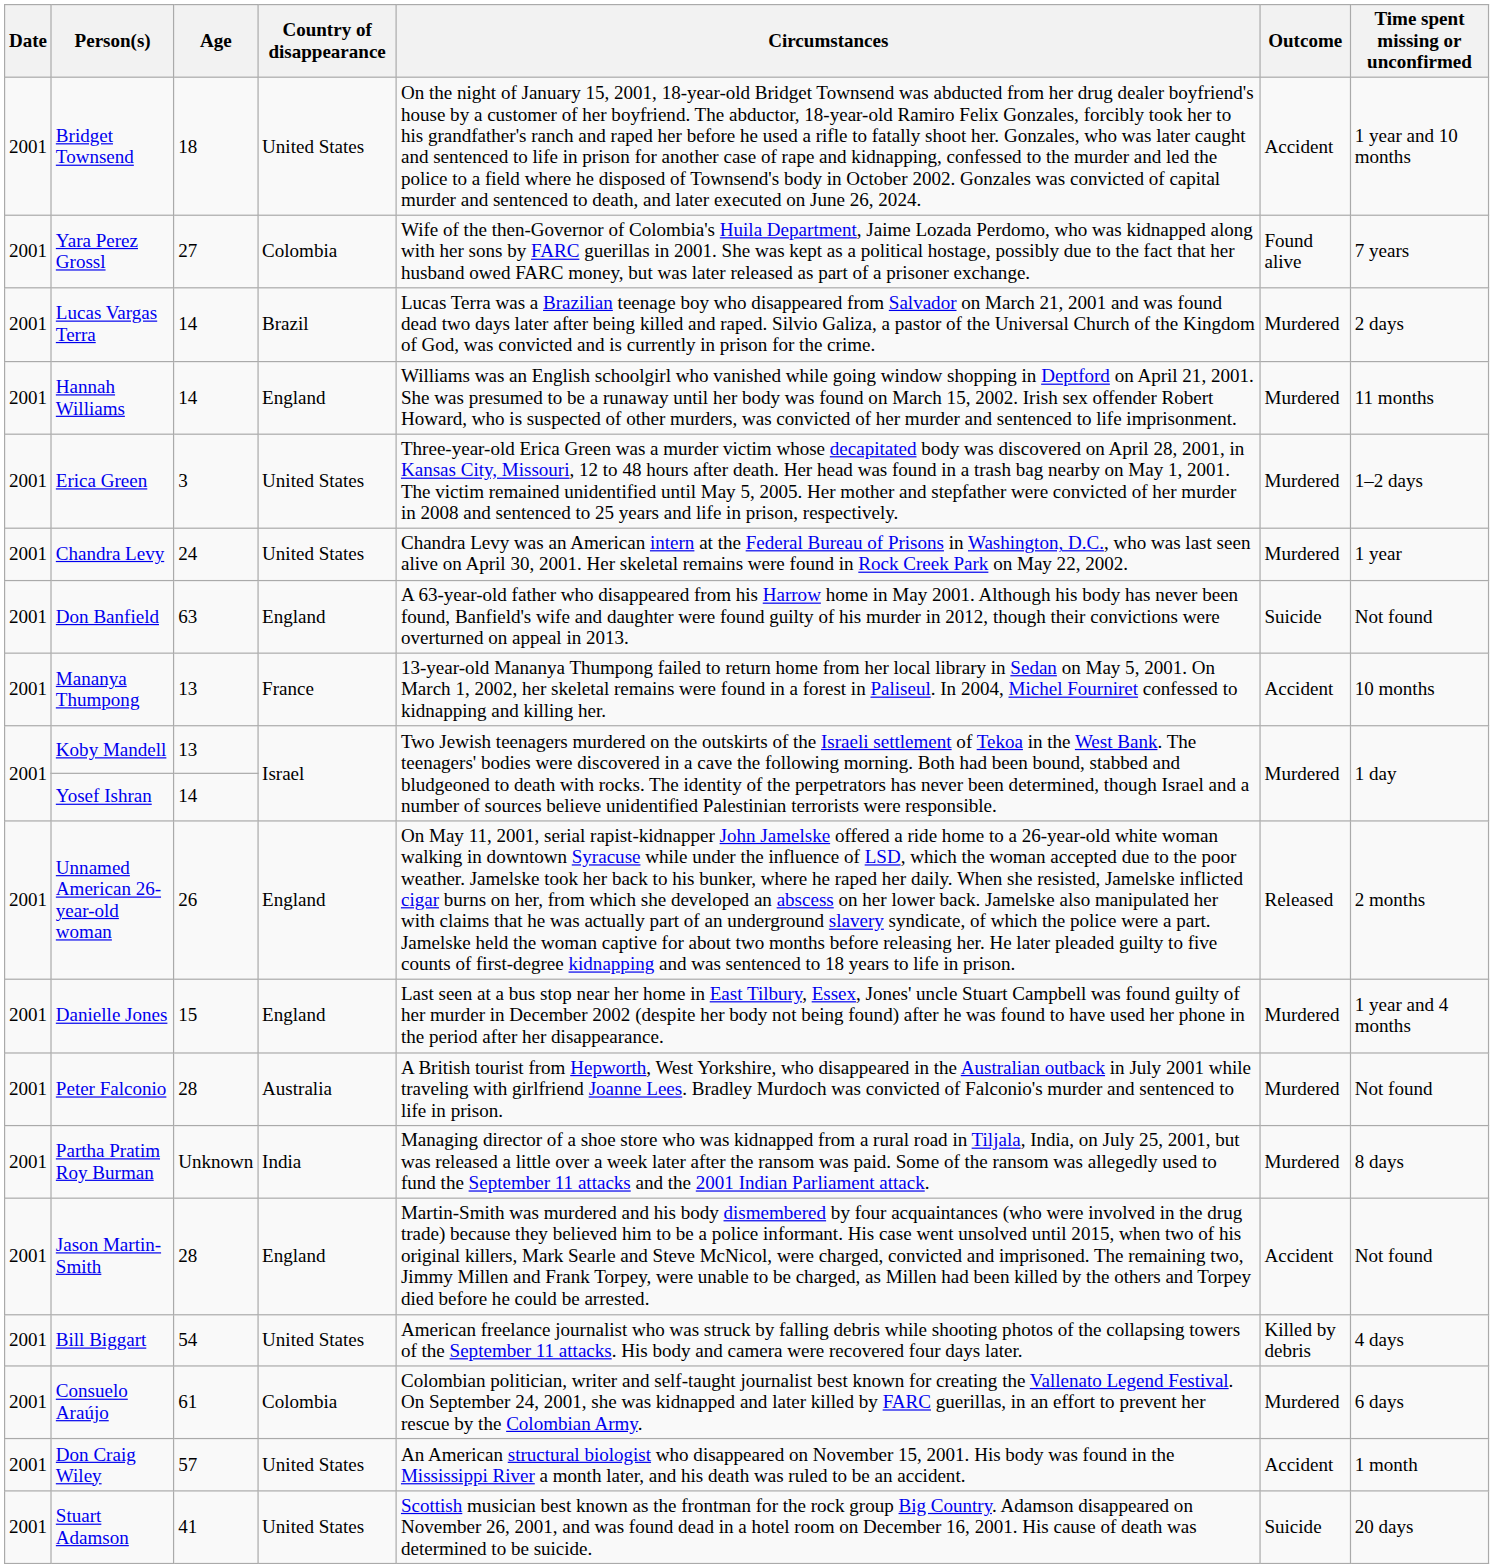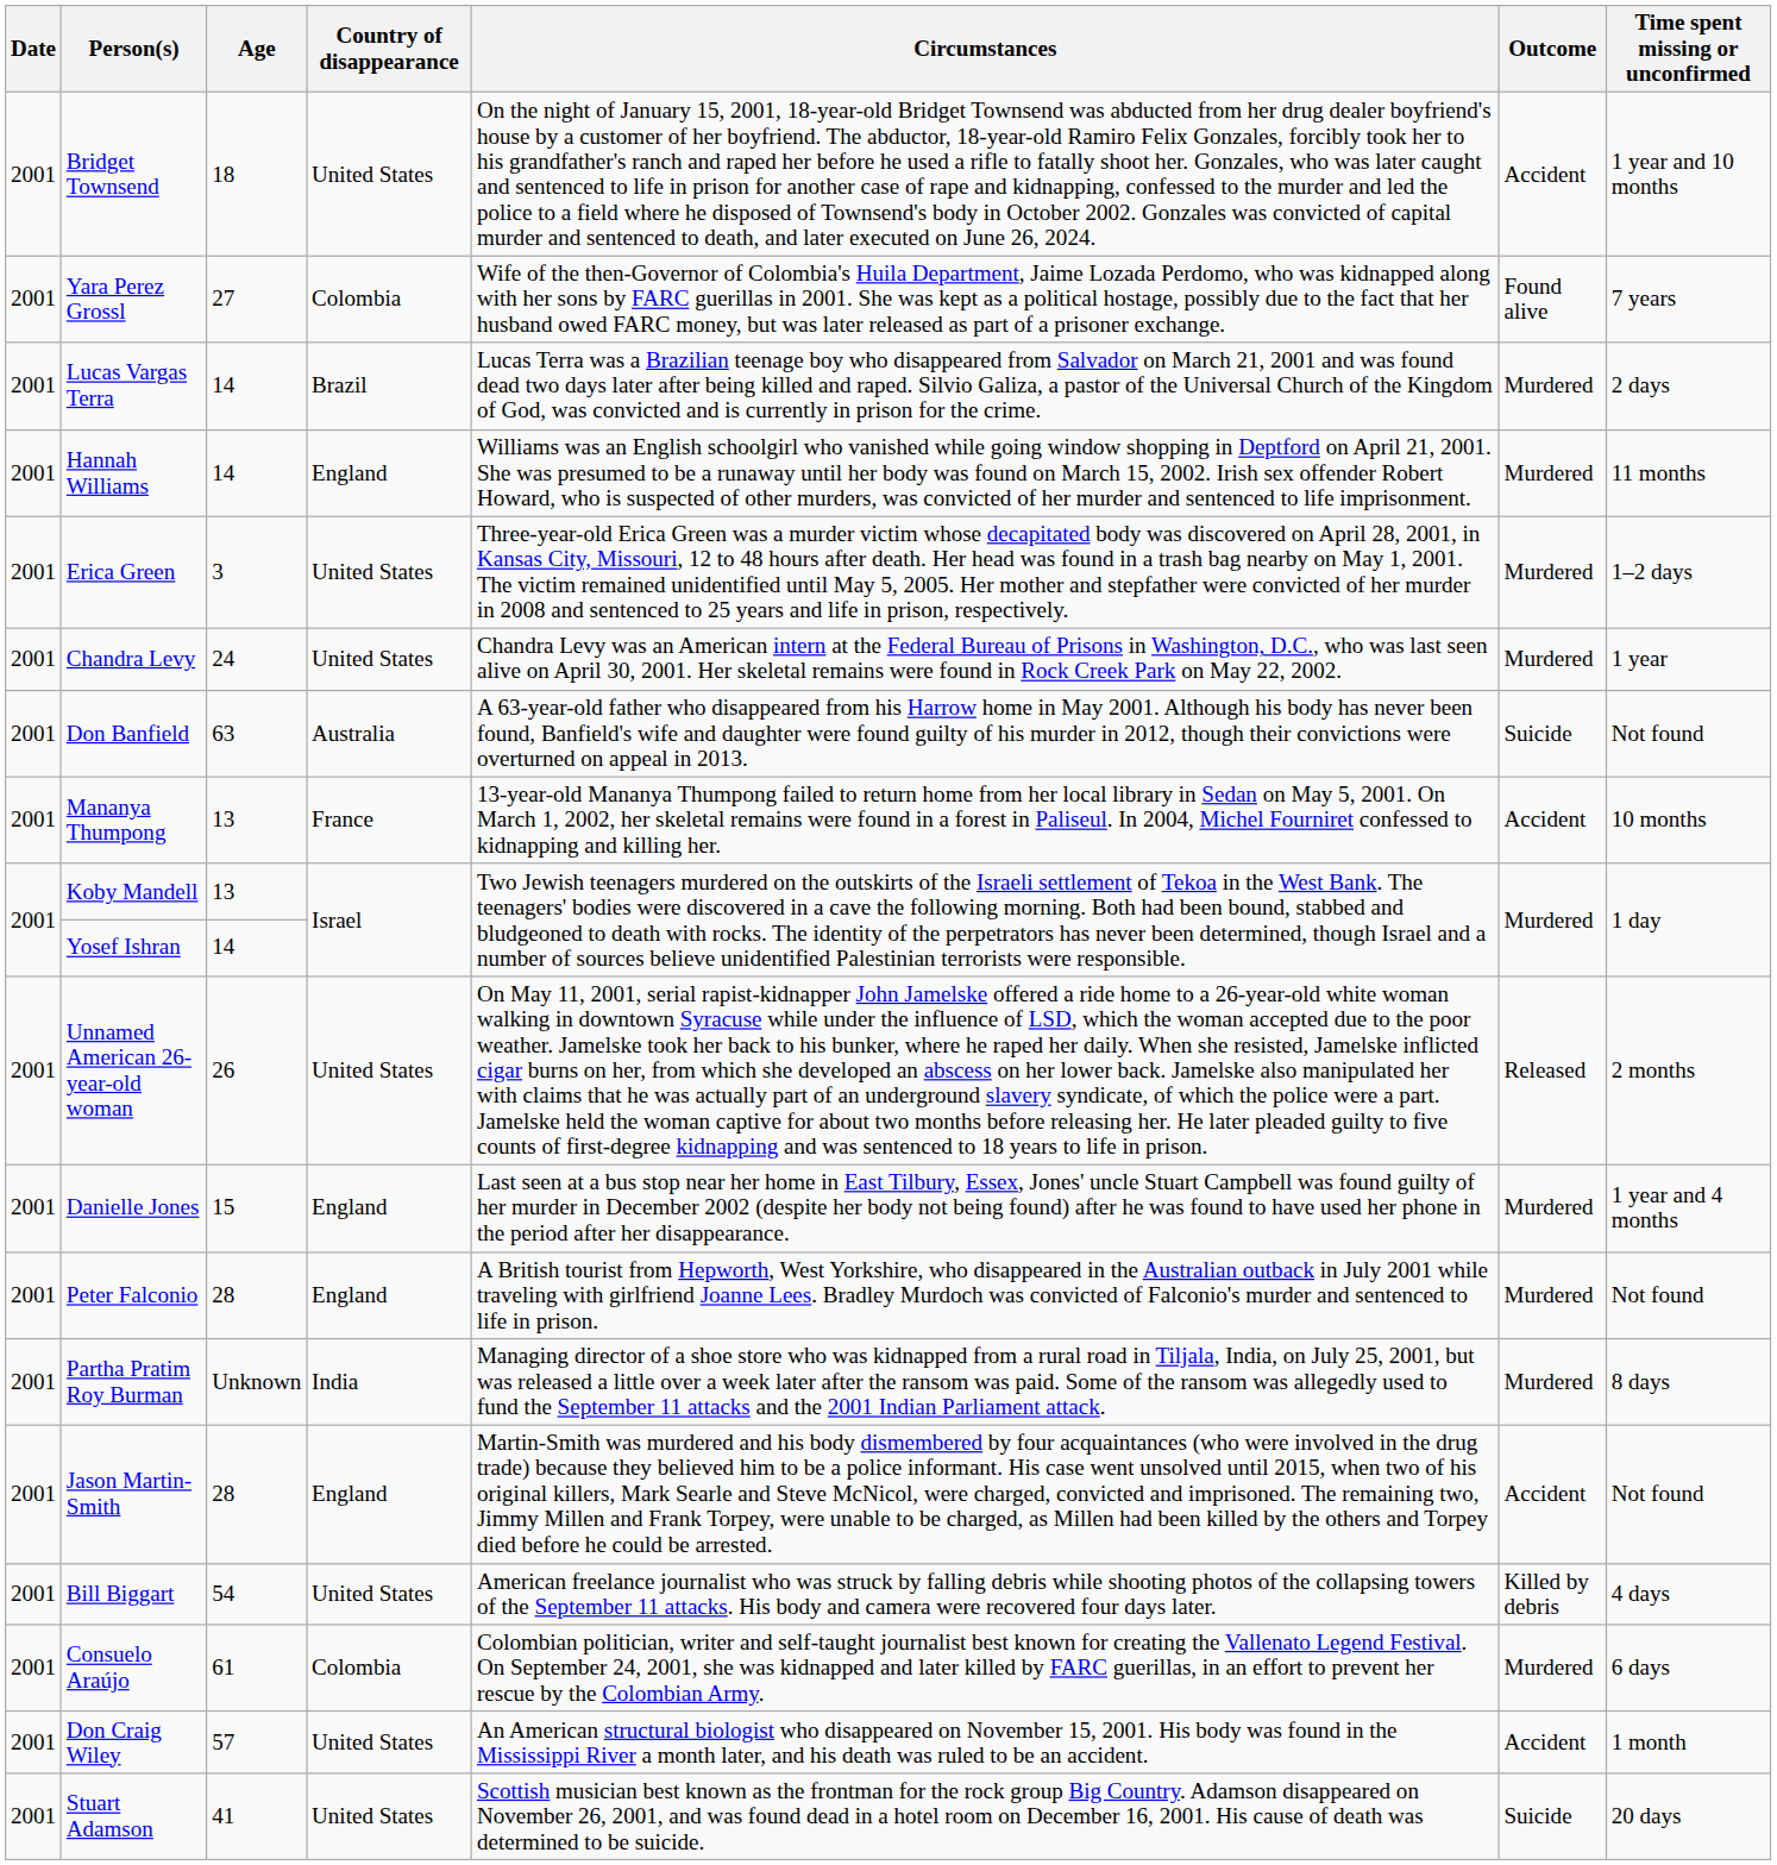Don Banfield | Country of disappearance: England -> Australia
Unnamed American 26-year-old woman | Country of disappearance: England -> United States
Peter Falconio | Country of disappearance: Australia -> England
